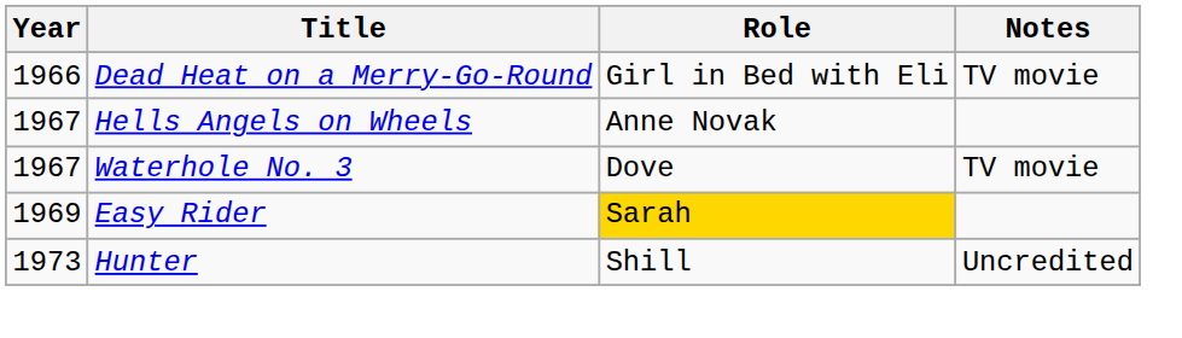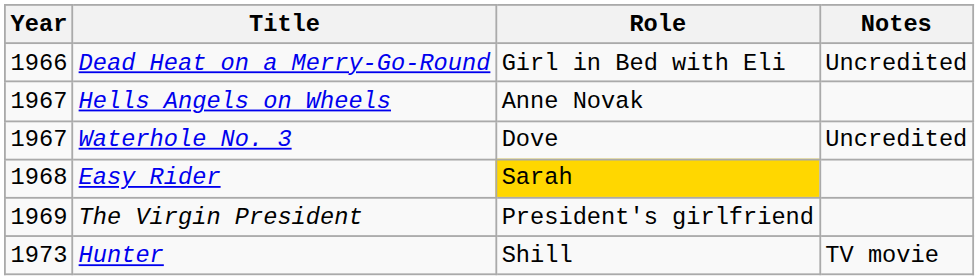Dead Heat on a Merry-Go-Round | Notes: TV movie -> Uncredited
Waterhole No. 3 | Notes: TV movie -> Uncredited
Easy Rider | Year: 1969 -> 1968
+ row: 1969 | The Virgin President | President's girlfriend
Hunter | Notes: Uncredited -> TV movie
